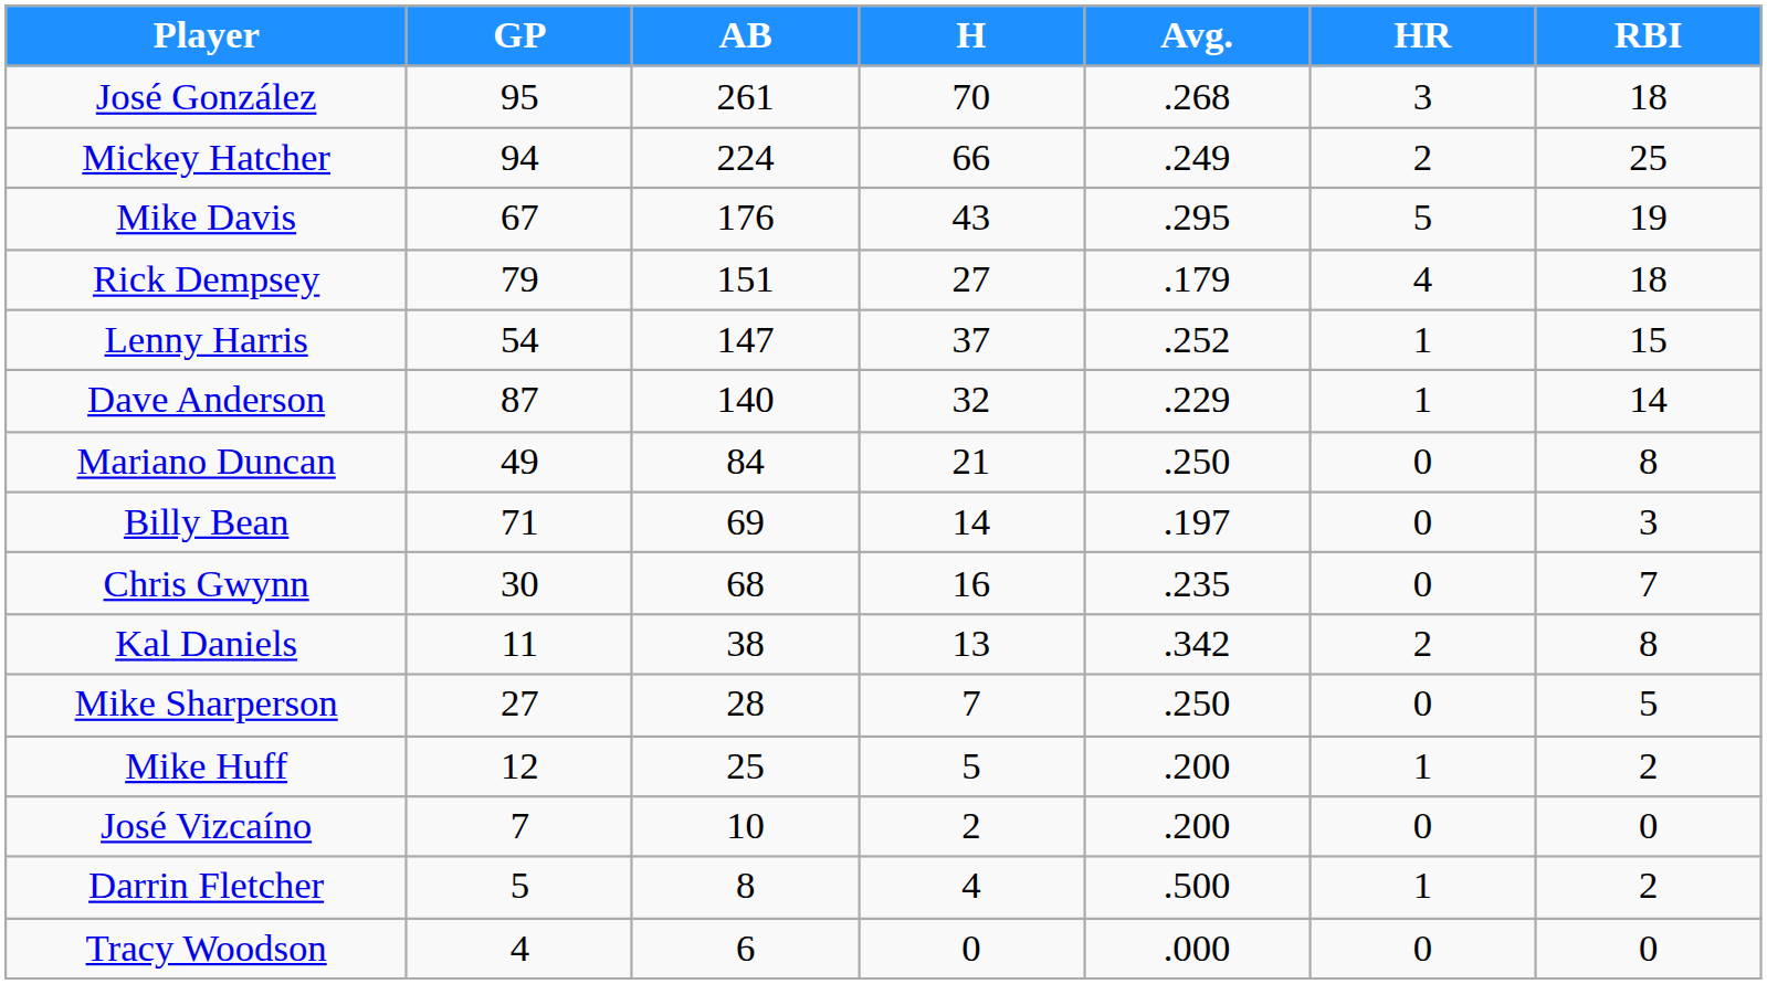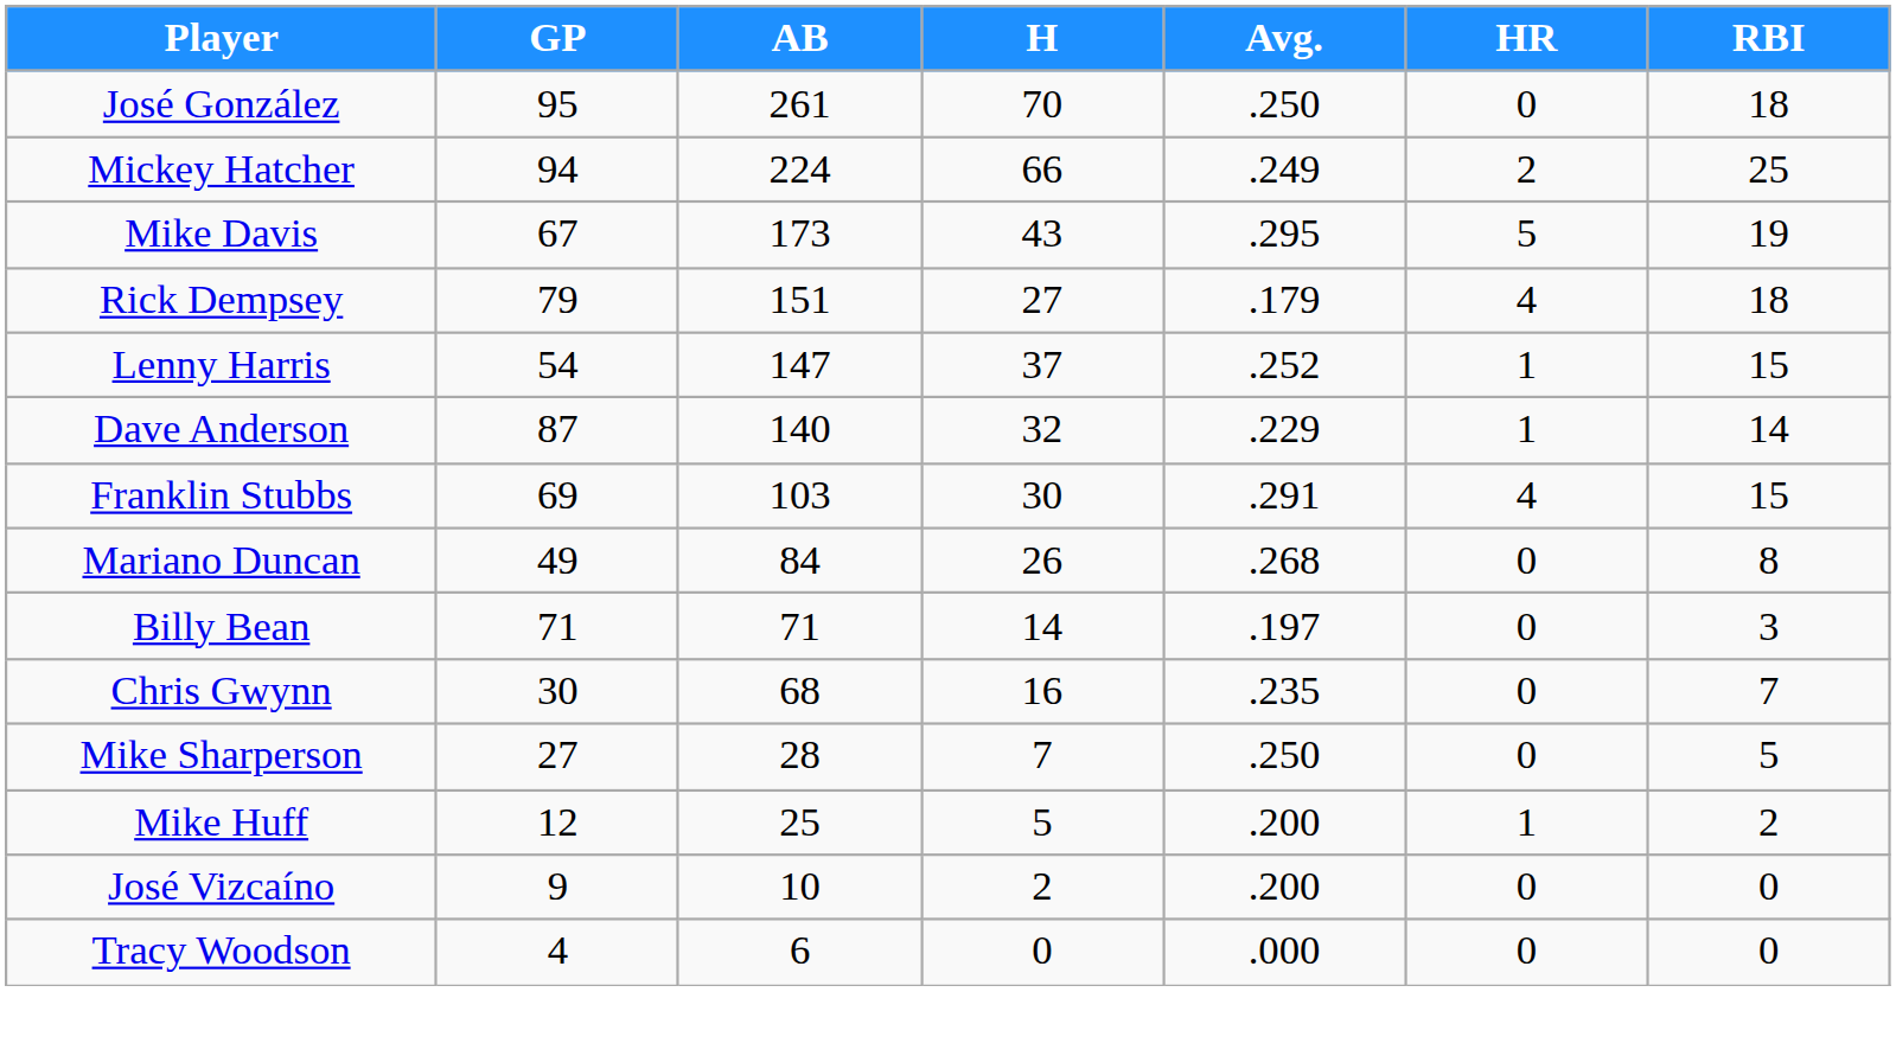José González | Avg.: .268 -> .250
José González | HR: 3 -> 0
Mike Davis | AB: 176 -> 173
+ row: Franklin Stubbs | 69 | 103 | 30 | .291 | 4 | 15
Mariano Duncan | H: 21 -> 26
Mariano Duncan | Avg.: .250 -> .268
Billy Bean | AB: 69 -> 71
- row: Kal Daniels | 11 | 38 | 13 | .342 | 2 | 8
José Vizcaíno | GP: 7 -> 9
- row: Darrin Fletcher | 5 | 8 | 4 | .500 | 1 | 2
